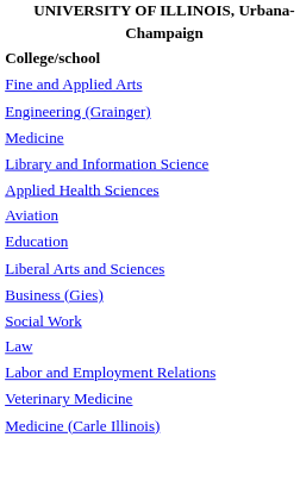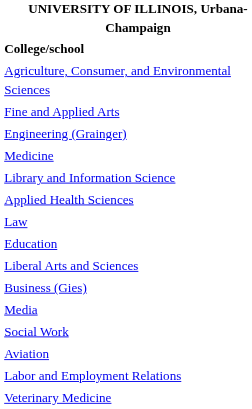+ row: Agriculture, Consumer, and Environmental Sciences
rows swapped: Law <-> Aviation
+ row: Media
- row: Medicine (Carle Illinois)
